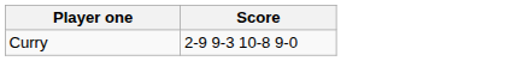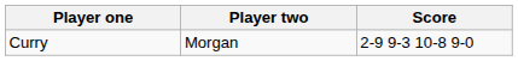+ column: Player two | Morgan
